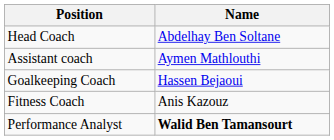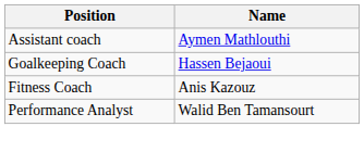- row: Head Coach | Abdelhay Ben Soltane
Performance Analyst | Name: bold -> normal
